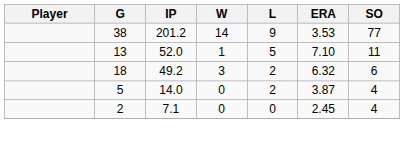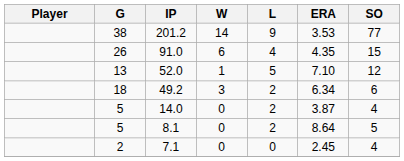+ row: 26 | 91.0 | 6 | 4 | 4.35 | 15
52.0 | SO: 11 -> 12
49.2 | ERA: 6.32 -> 6.34
+ row: 5 | 8.1 | 0 | 2 | 8.64 | 5
